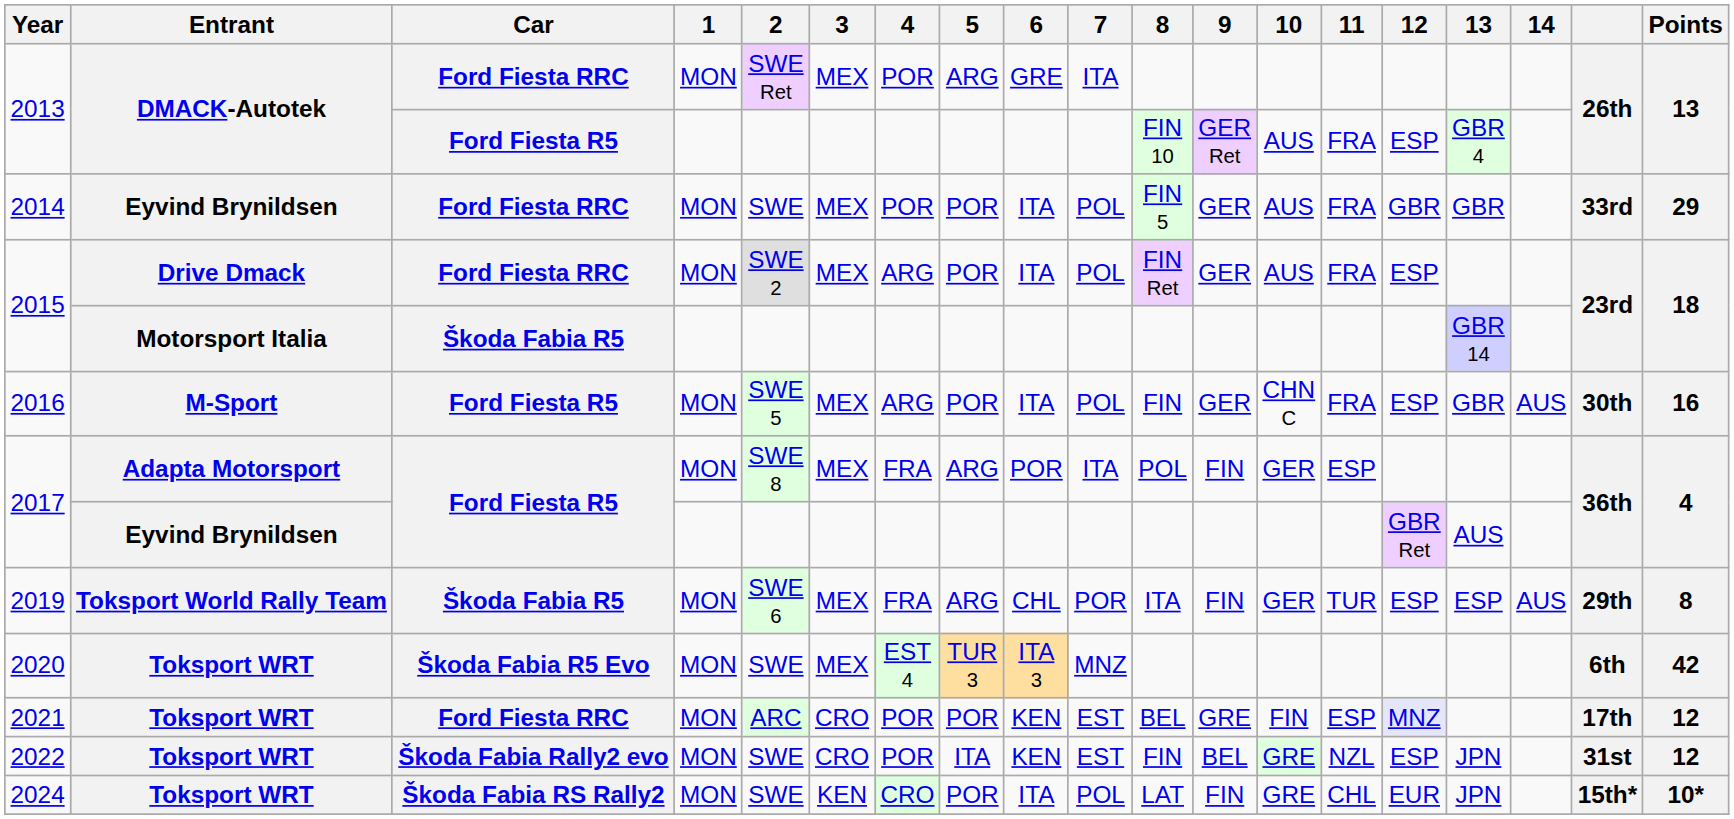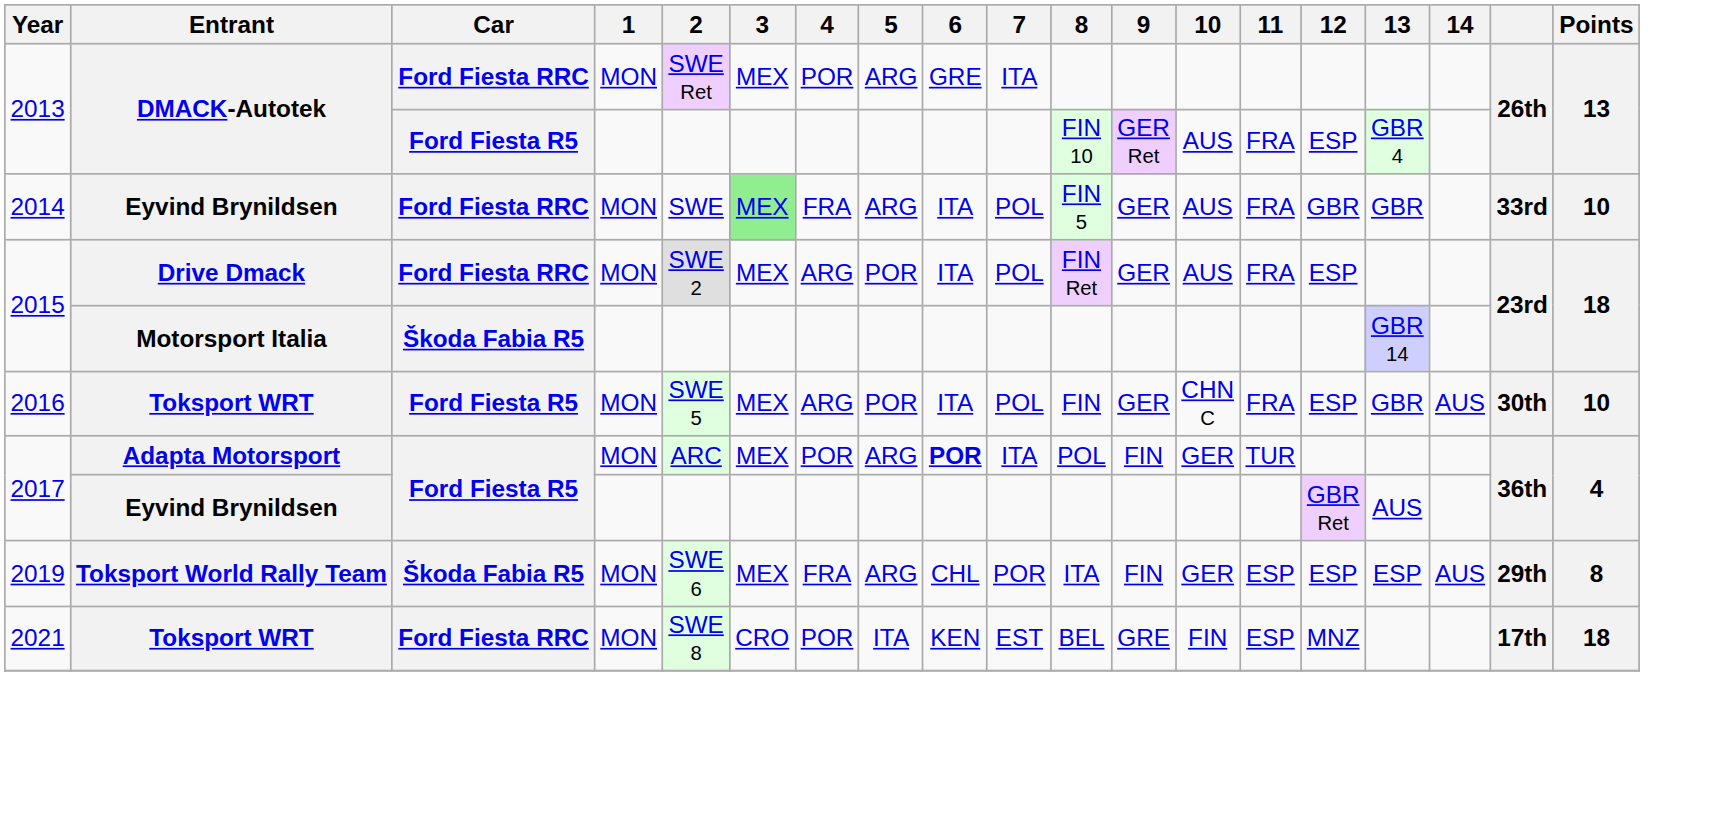2014 | 3: no background -> lightgreen background
2014 | 4: POR -> FRA
2014 | 5: POR -> ARG
2014 | Points: 29 -> 10
2016 | Entrant: M-Sport -> Toksport WRT
2016 | Points: 16 -> 10
2017 / MON | 2: SWE 8 -> ARC
2017 / MON | 4: FRA -> POR
2017 / MON | 6: normal -> bold
2017 / MON | 11: ESP -> TUR
2019 | 11: TUR -> ESP
- row: 2020 | Toksport WRT | Škoda Fabia R5 Evo | MON | SWE | MEX | EST 4 | TUR 3 | ITA 3 | MNZ | 6th | 42
2021 | 2: ARC -> SWE 8
2021 | 5: POR -> ITA
2021 | 12: lavender background -> no background
2021 | Points: 12 -> 18
- row: 2022 | Toksport WRT | Škoda Fabia Rally2 evo | MON | SWE | CRO | POR | ITA | KEN | EST | FIN | BEL | GRE | NZL | ESP | JPN | 31st | 12
- row: 2024 | Toksport WRT | Škoda Fabia RS Rally2 | MON | SWE | KEN | CRO | POR | ITA | POL | LAT | FIN | GRE | CHL | EUR | JPN | 15th* | 10*
